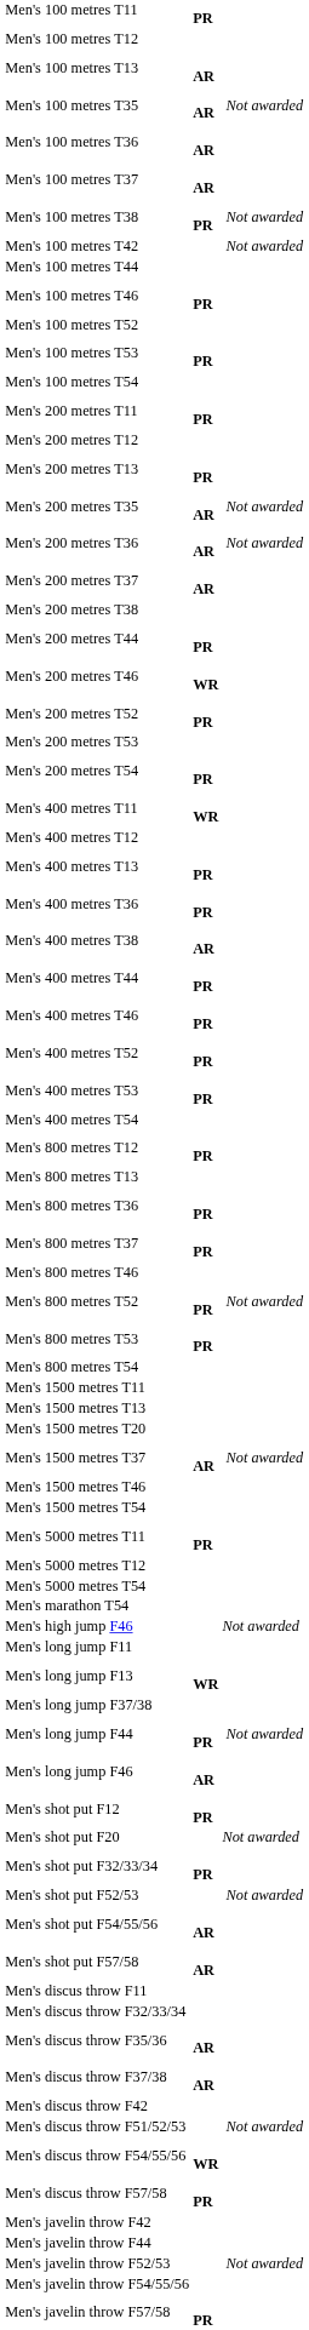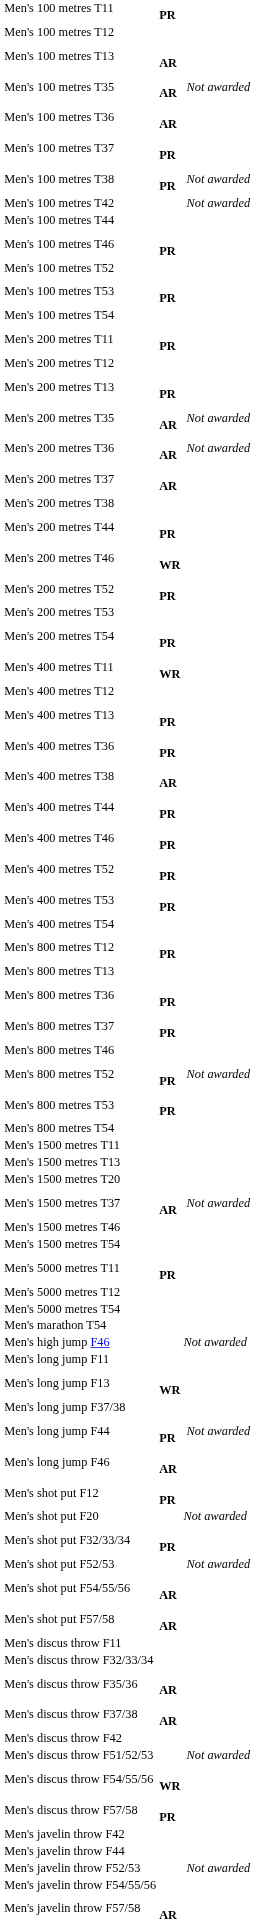Men's 100 metres T37 | column 2: AR -> PR
Men's javelin throw F57/58 | column 2: PR -> AR
